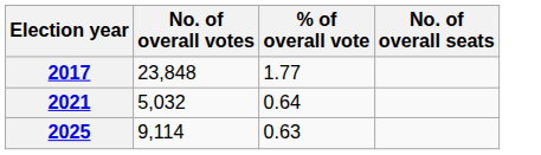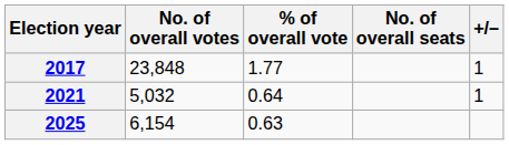+ column: +/– | 1 | 1
2025 | No. of overall votes: 9,114 -> 6,154
